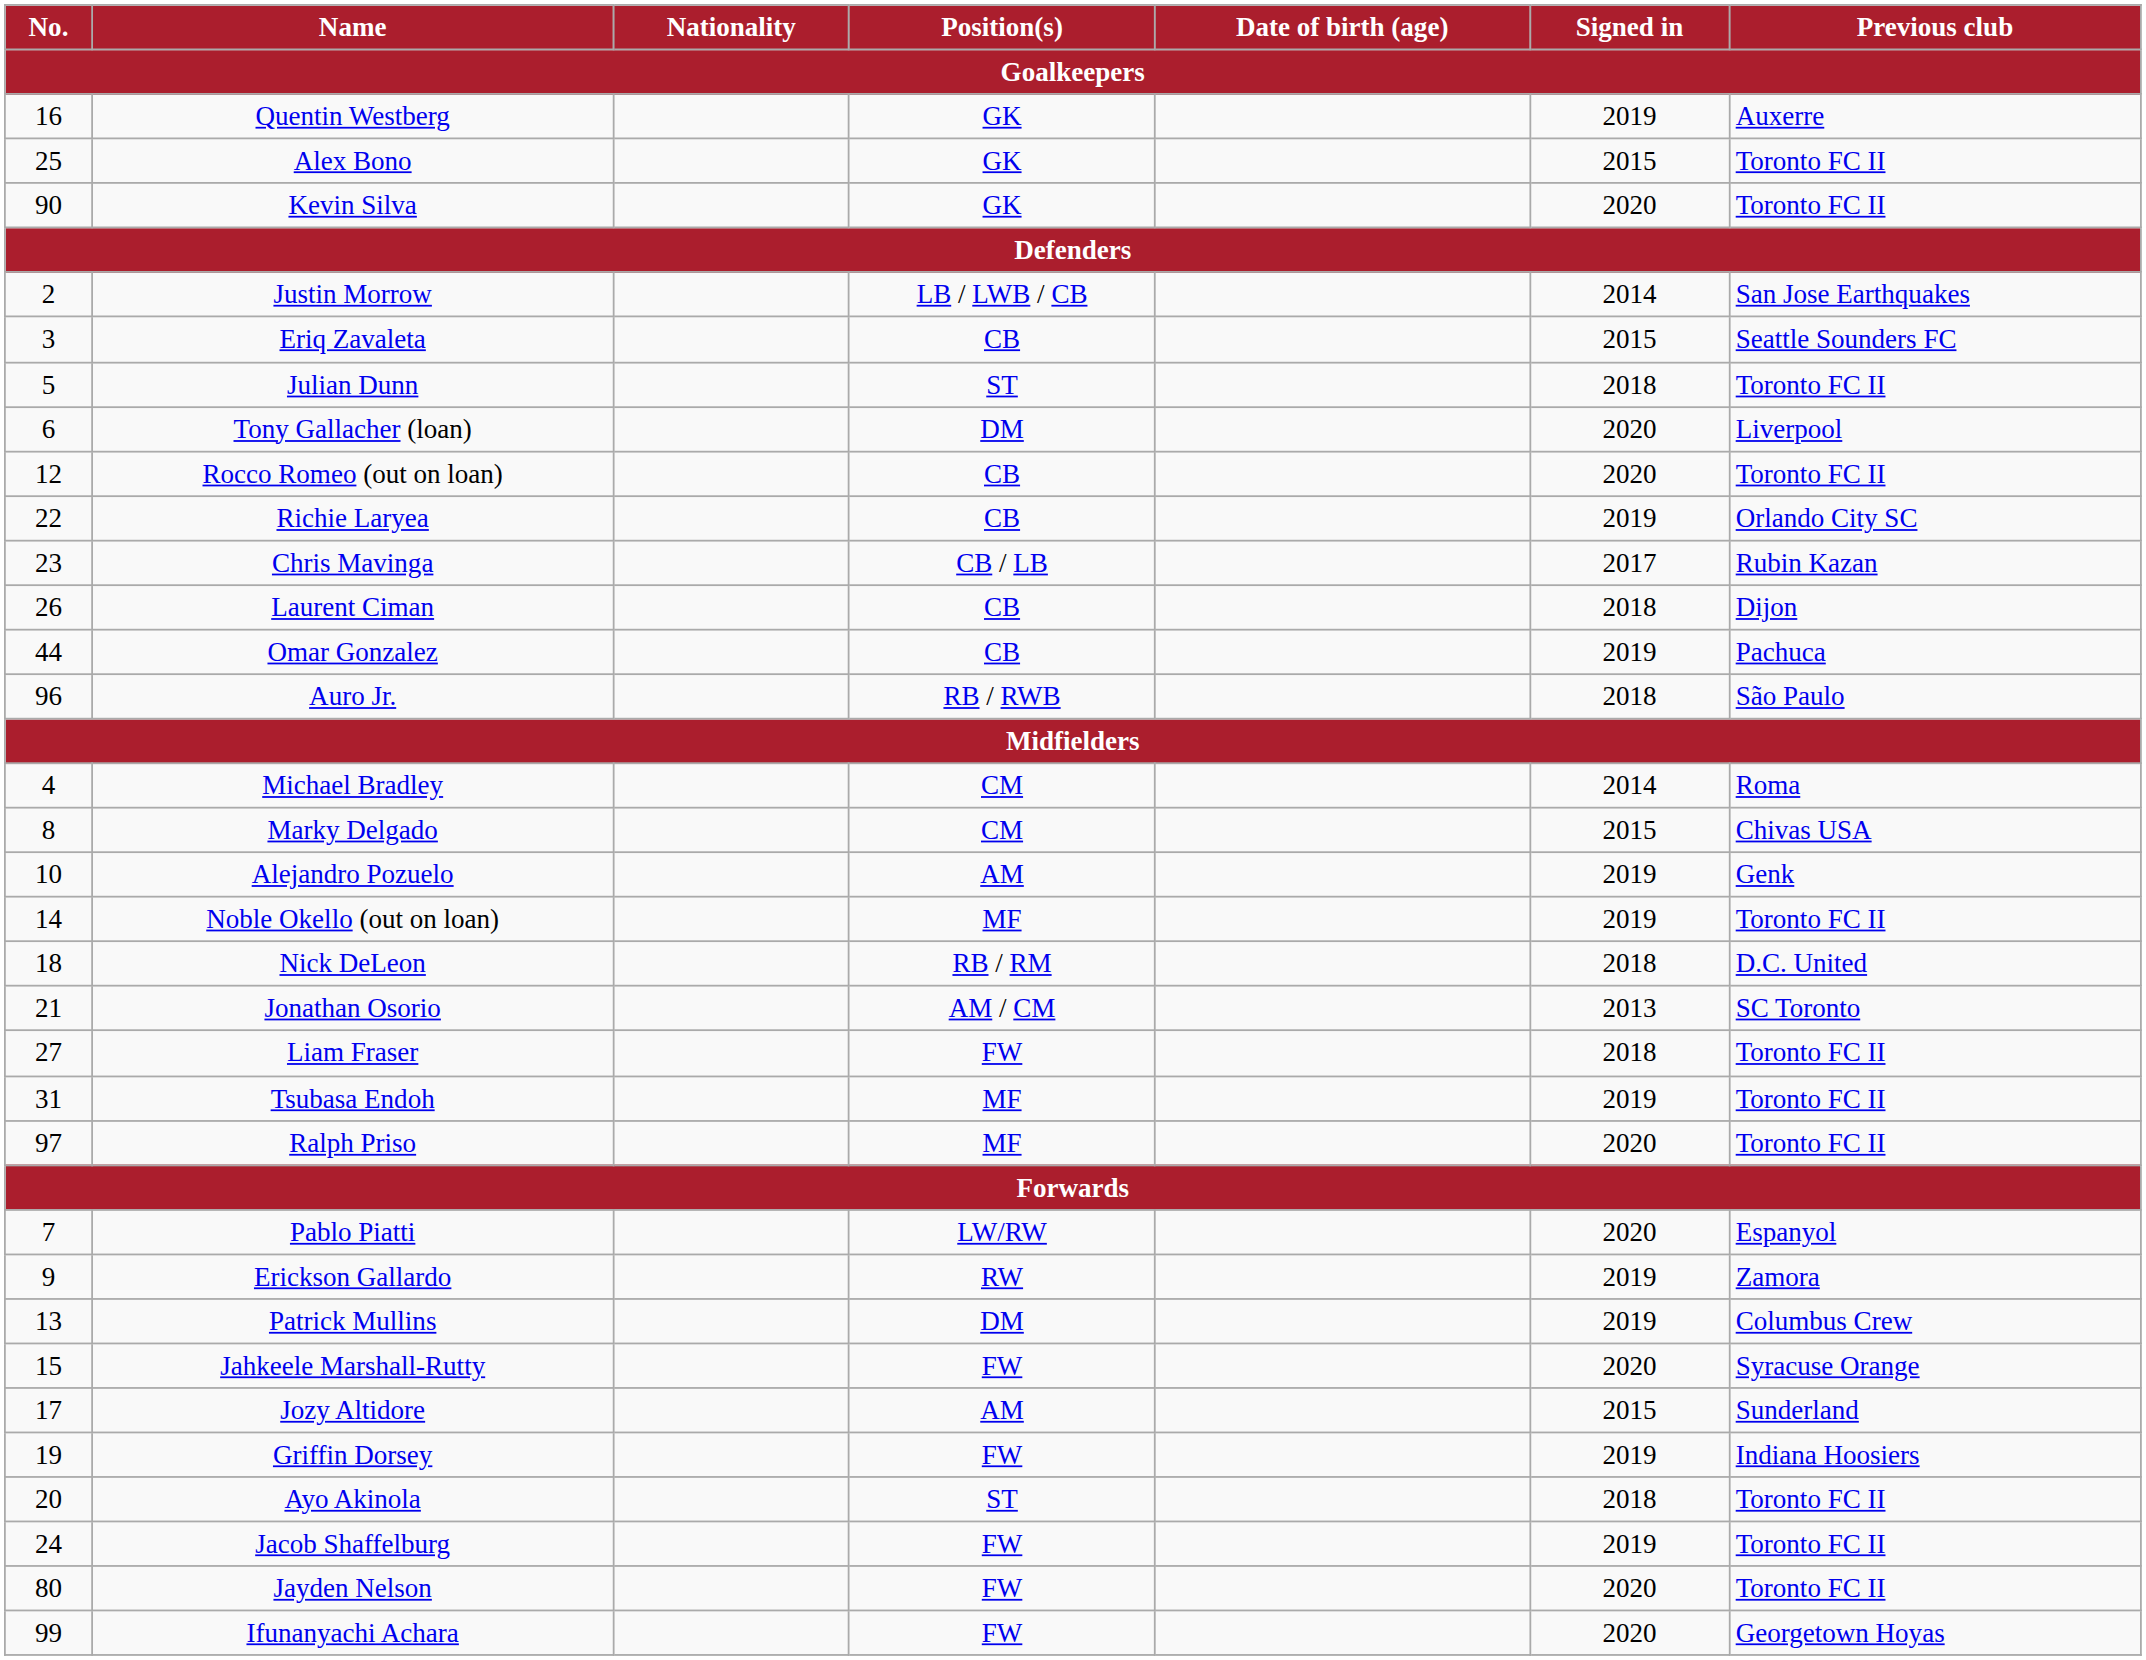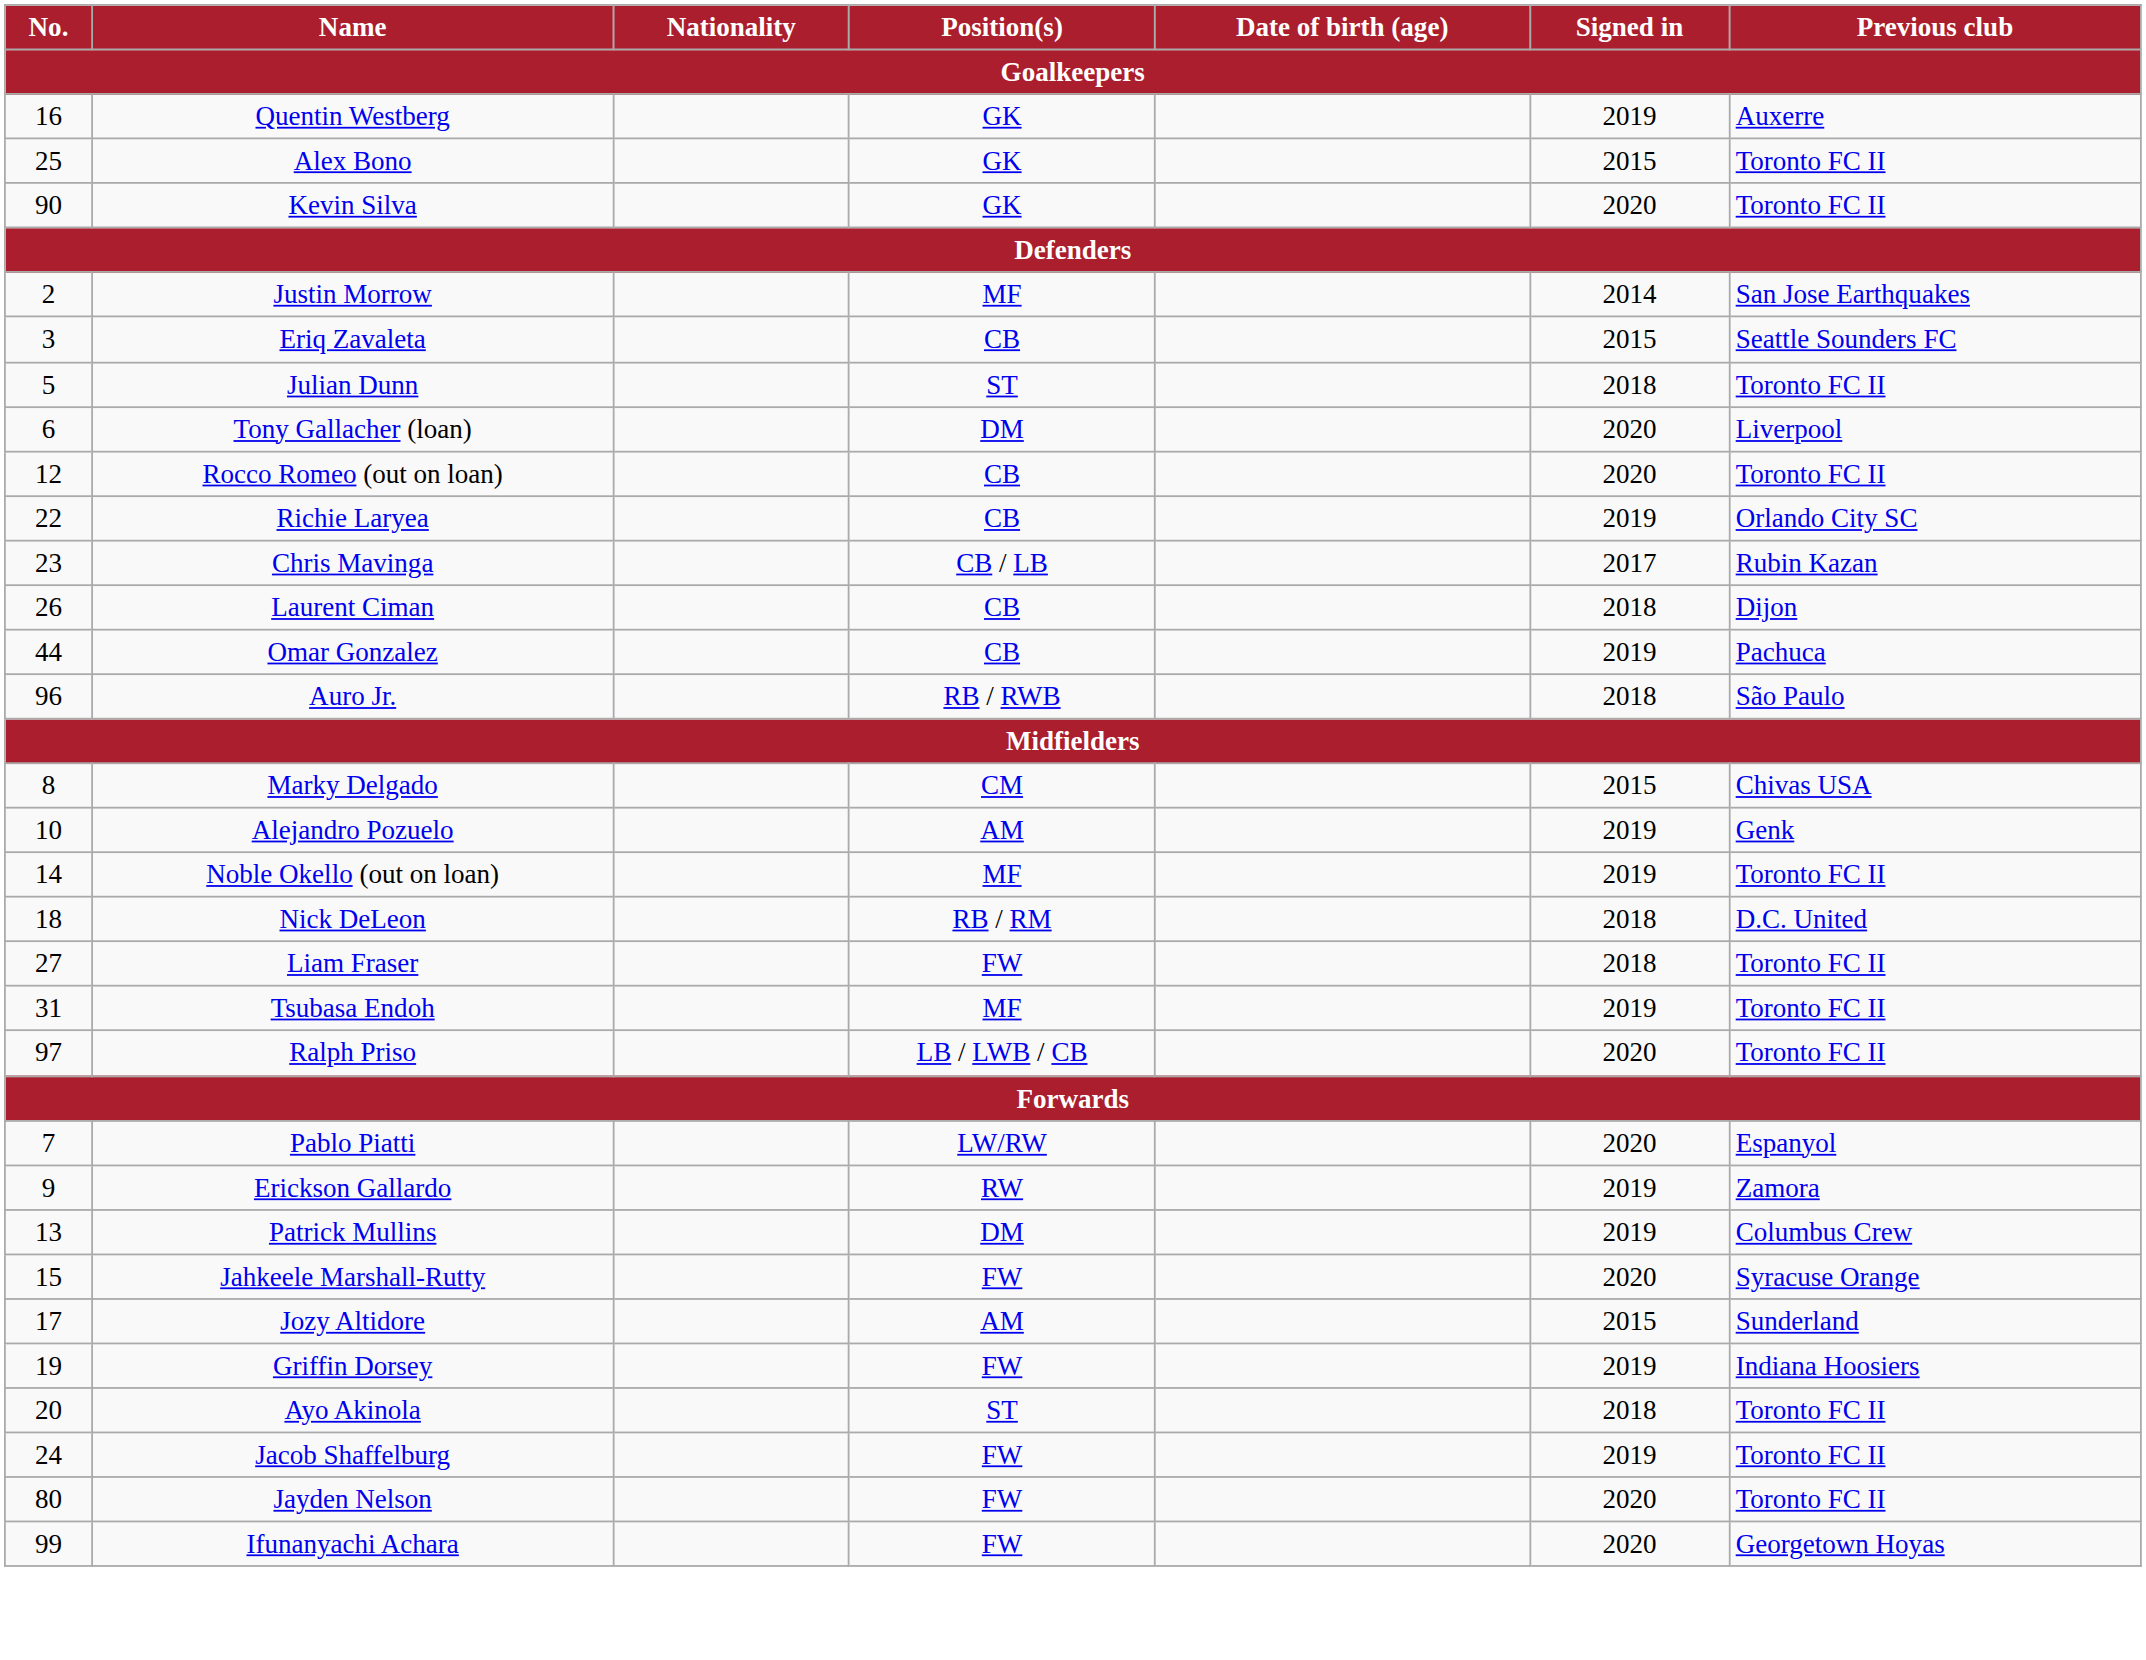Justin Morrow | Position(s): LB / LWB / CB -> MF
- row: 4 | Michael Bradley | CM | 2014 | Roma
- row: 21 | Jonathan Osorio | AM / CM | 2013 | SC Toronto
Ralph Priso | Position(s): MF -> LB / LWB / CB
